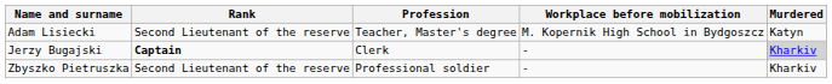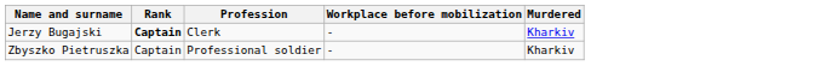- row: Adam Lisiecki | Second Lieutenant of the reserve | Teacher, Master's degree | M. Kopernik High School in Bydgoszcz | Katyn
Jerzy Bugajski | Murdered: lightgrey background -> no background
Zbyszko Pietruszka | Rank: Second Lieutenant of the reserve -> Captain
